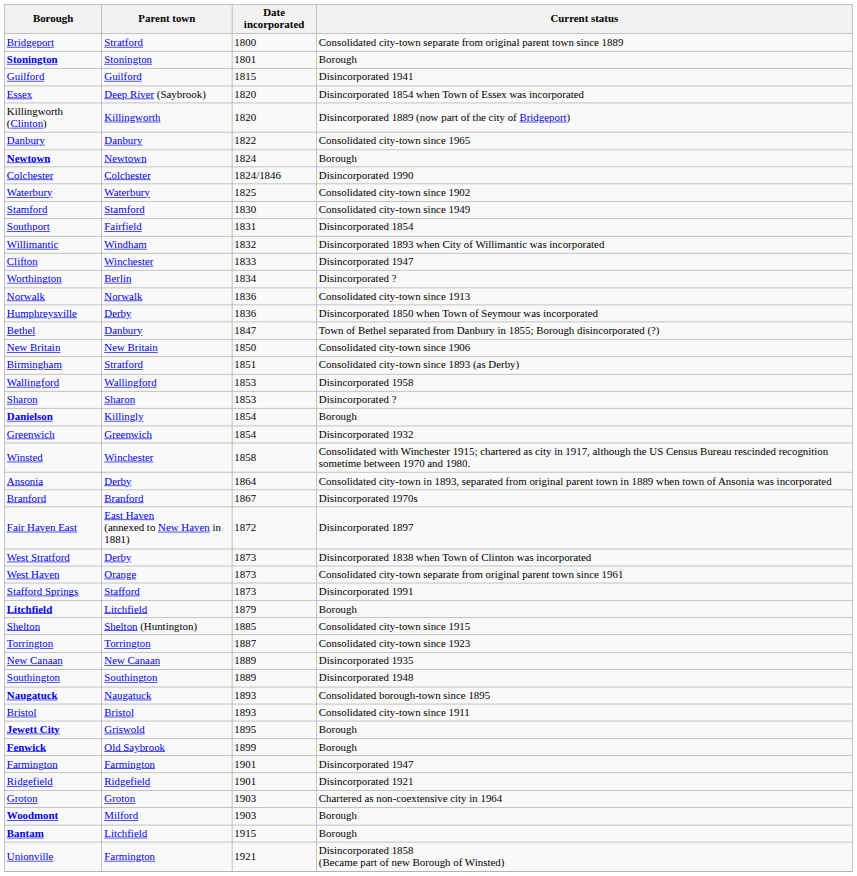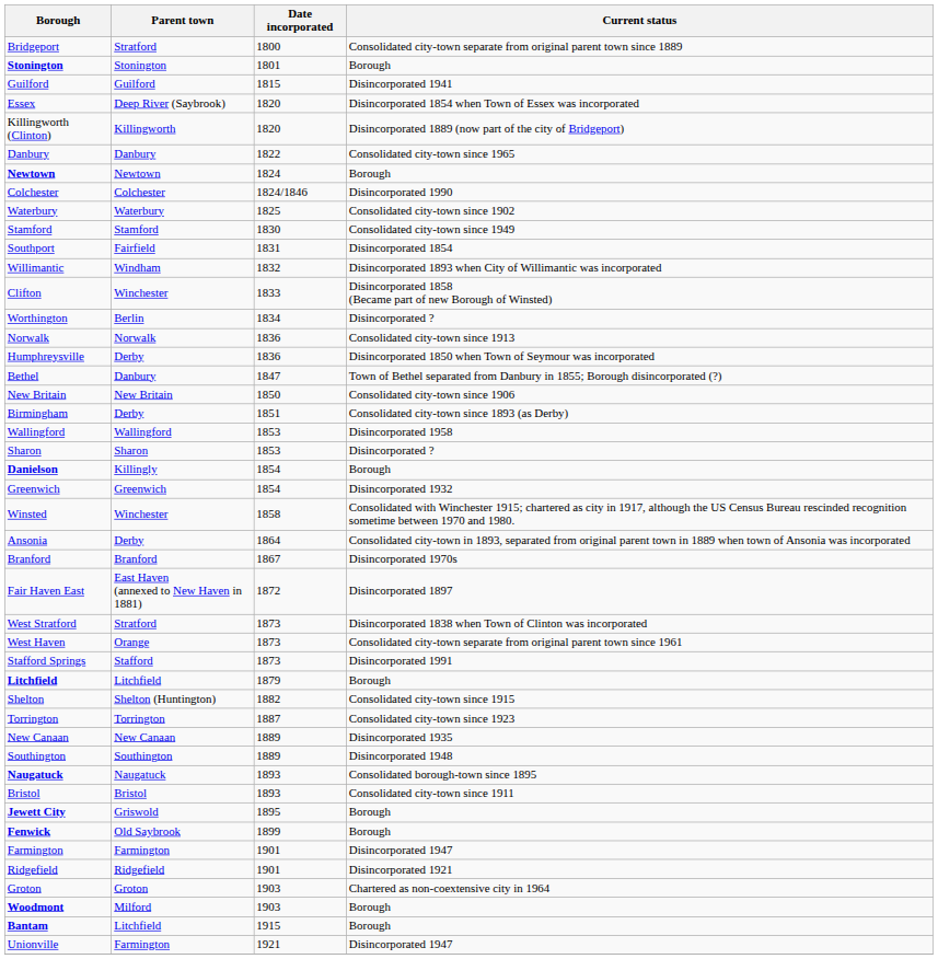Clifton | Current status: Disincorporated 1947 -> Disincorporated 1858 (Became part of new Borough of Winsted)
Birmingham | Parent town: Stratford -> Derby
West Stratford | Parent town: Derby -> Stratford
Shelton | Date incorporated: 1885 -> 1882
Unionville | Current status: Disincorporated 1858 (Became part of new Borough of Winsted) -> Disincorporated 1947
